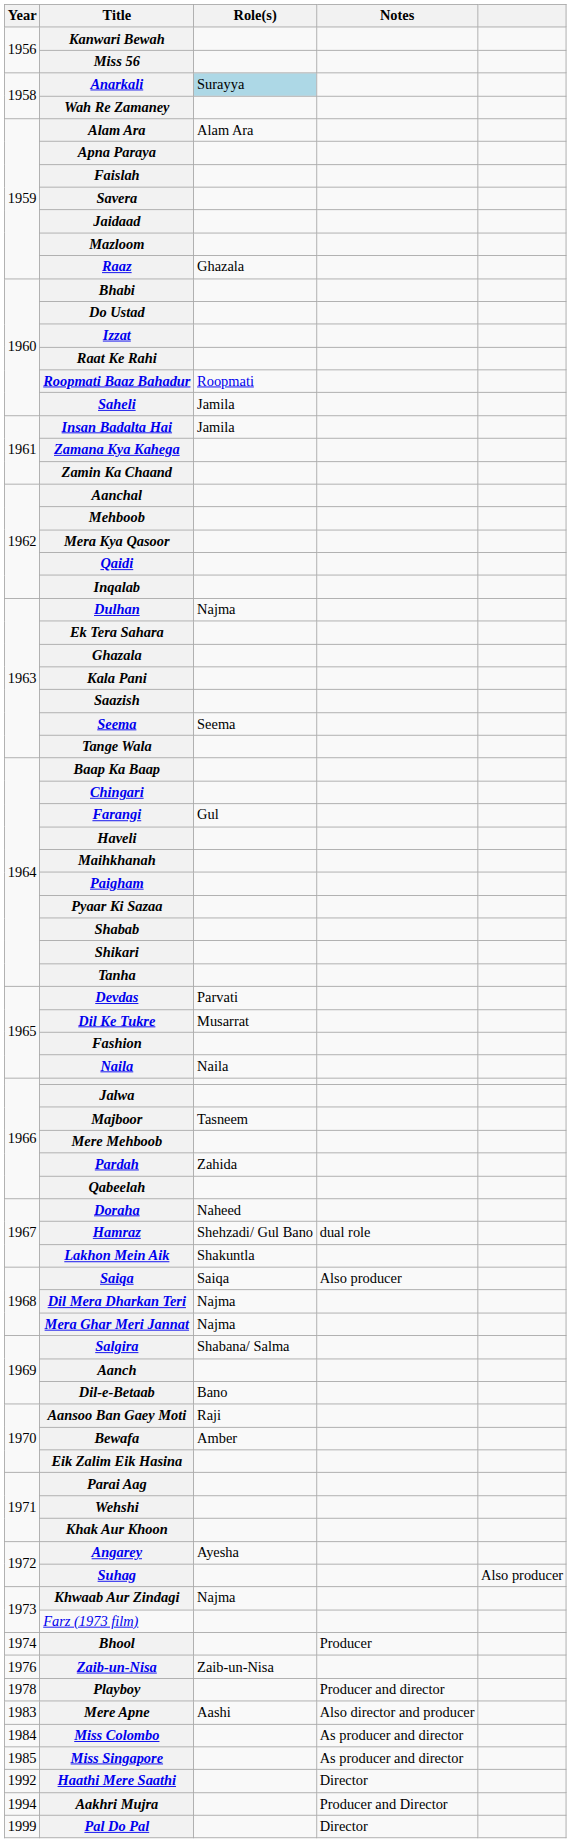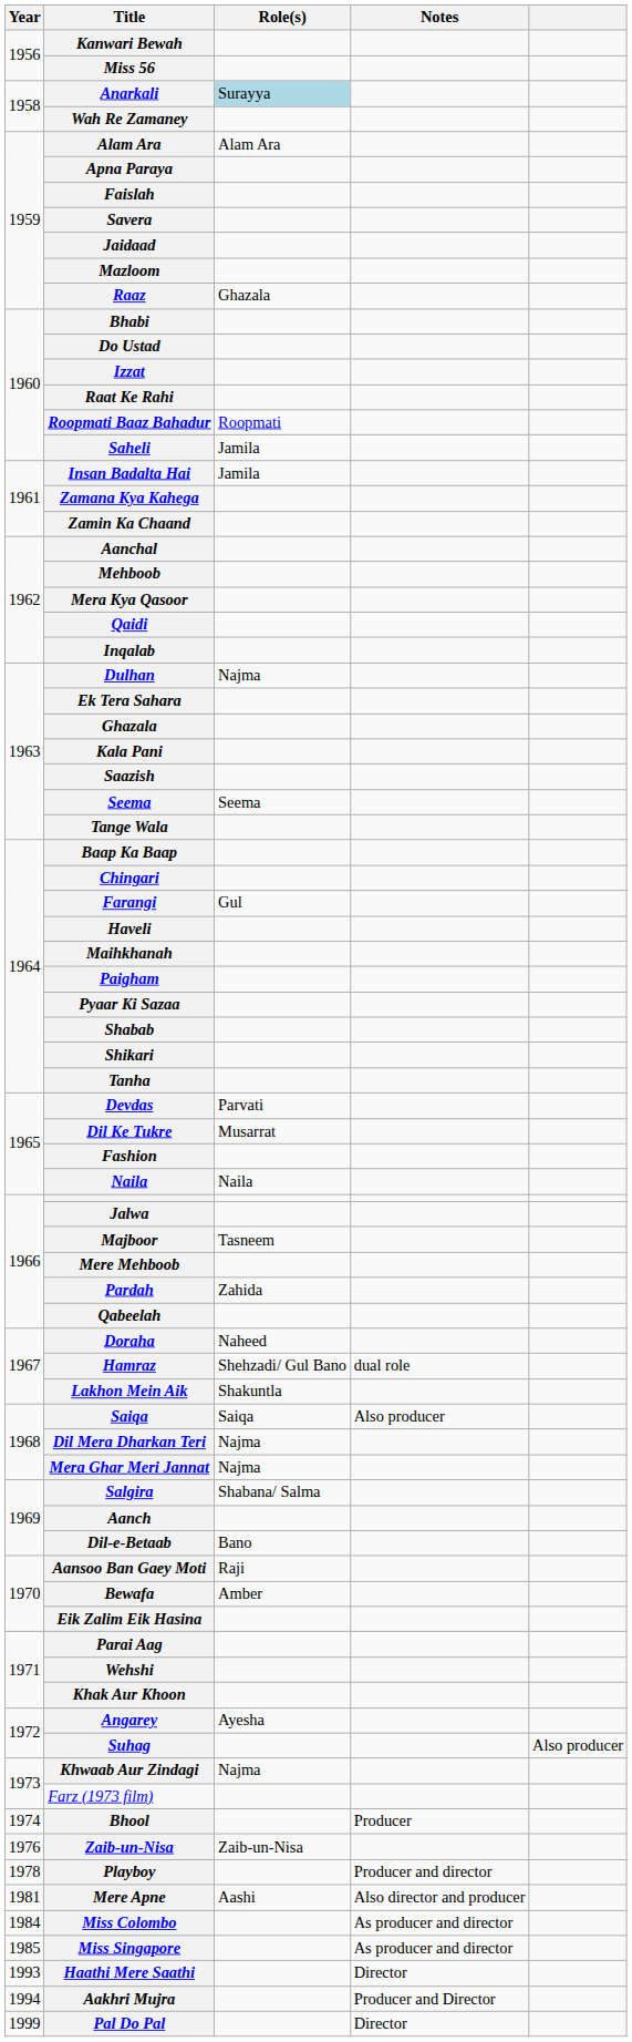Mere Apne | Year: 1983 -> 1981
Haathi Mere Saathi | Year: 1992 -> 1993
